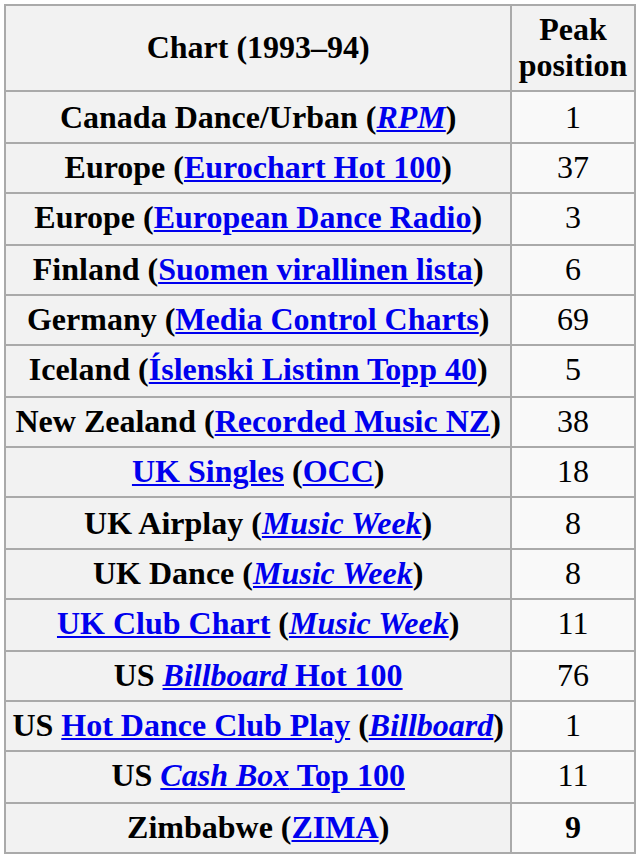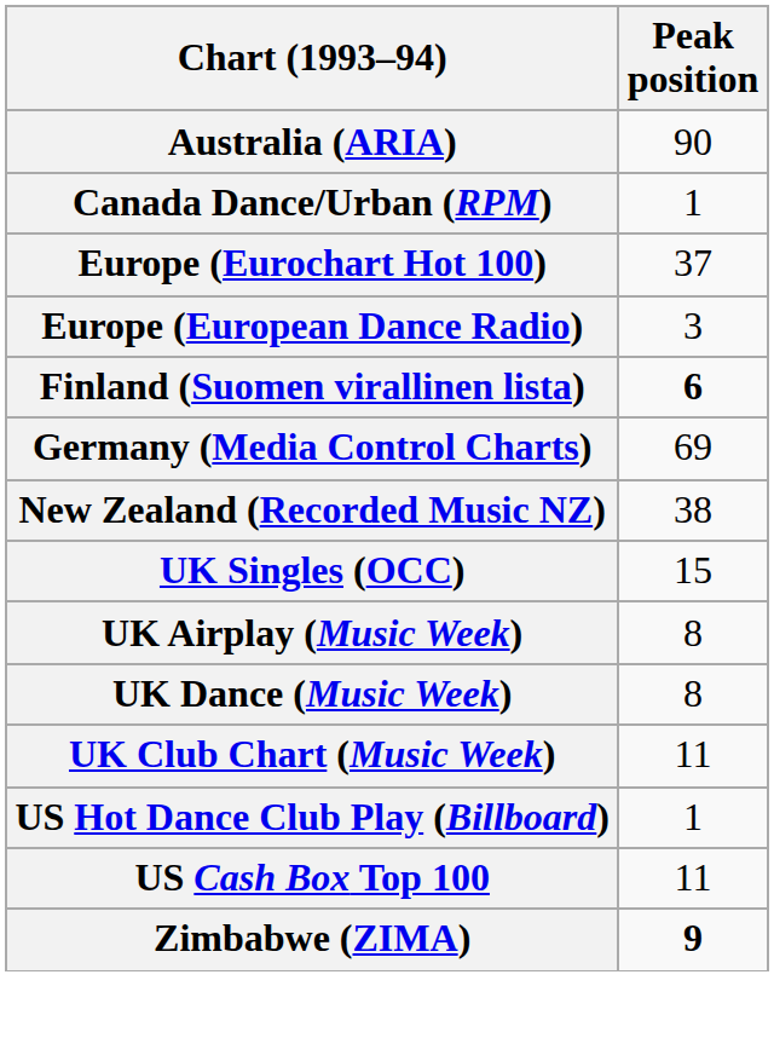+ row: Australia (ARIA) | 90
Finland (Suomen virallinen lista) | Peak position: normal -> bold
- row: Iceland (Íslenski Listinn Topp 40) | 5
UK Singles (OCC) | Peak position: 18 -> 15
- row: US Billboard Hot 100 | 76
